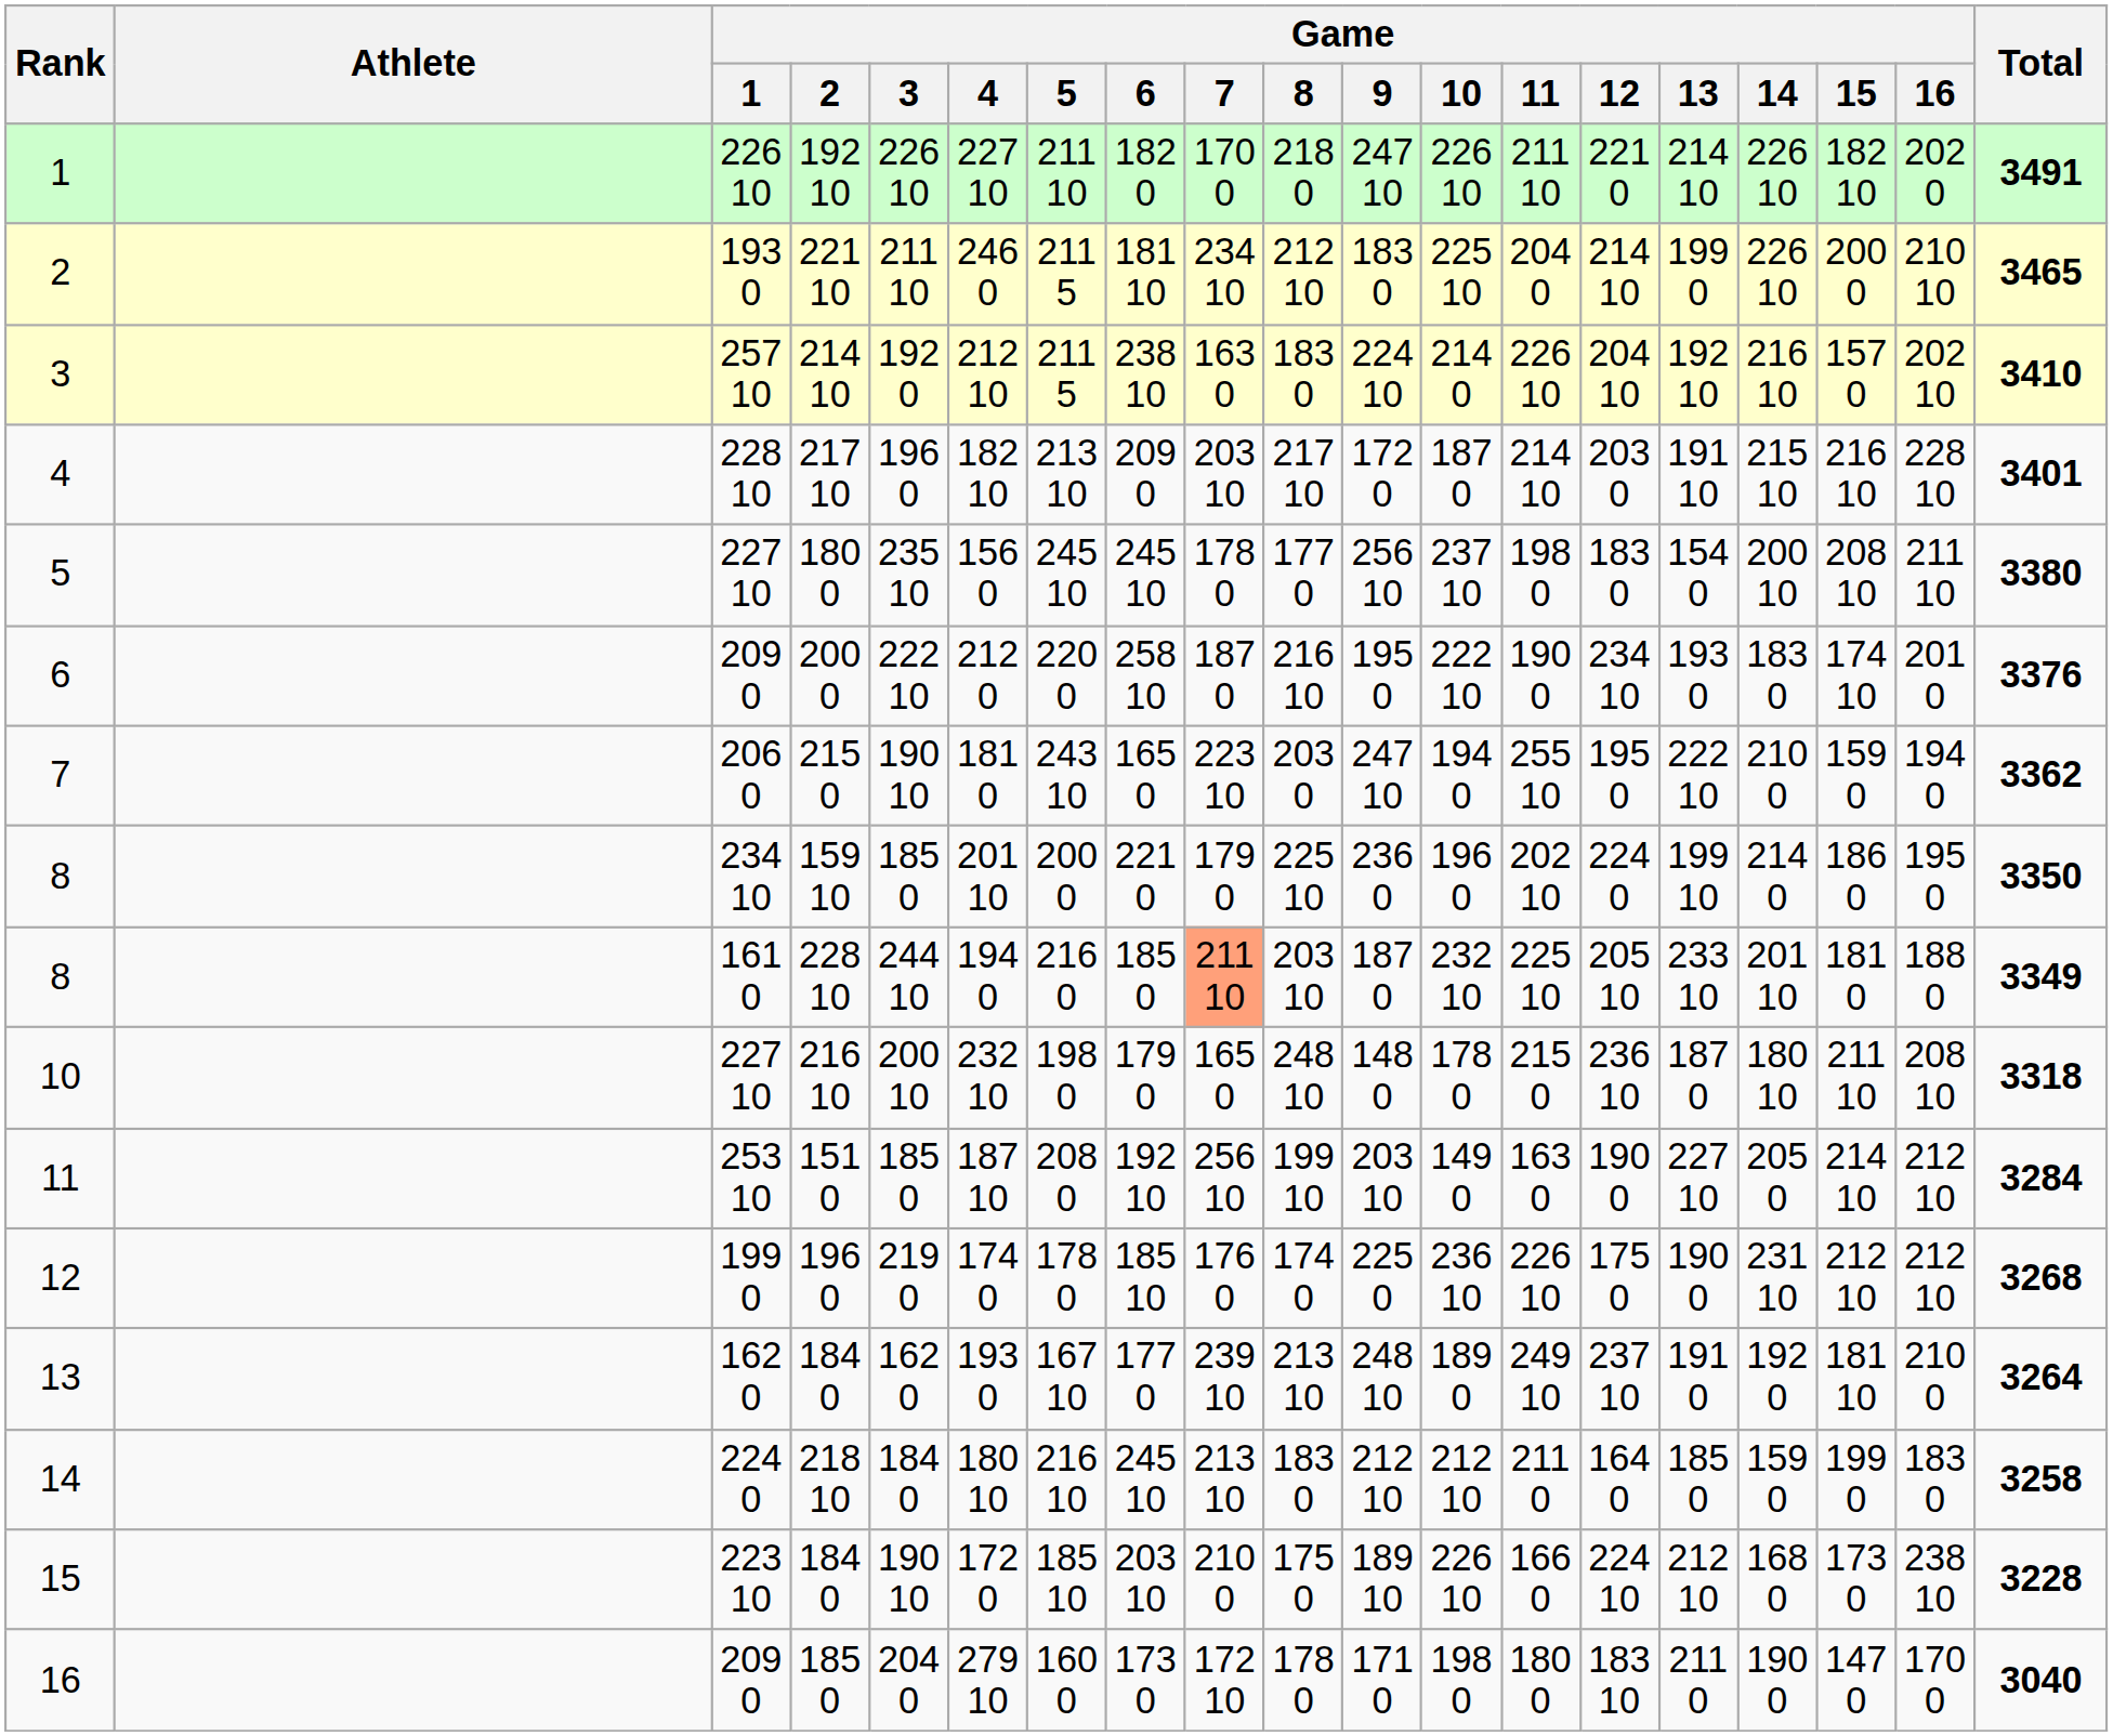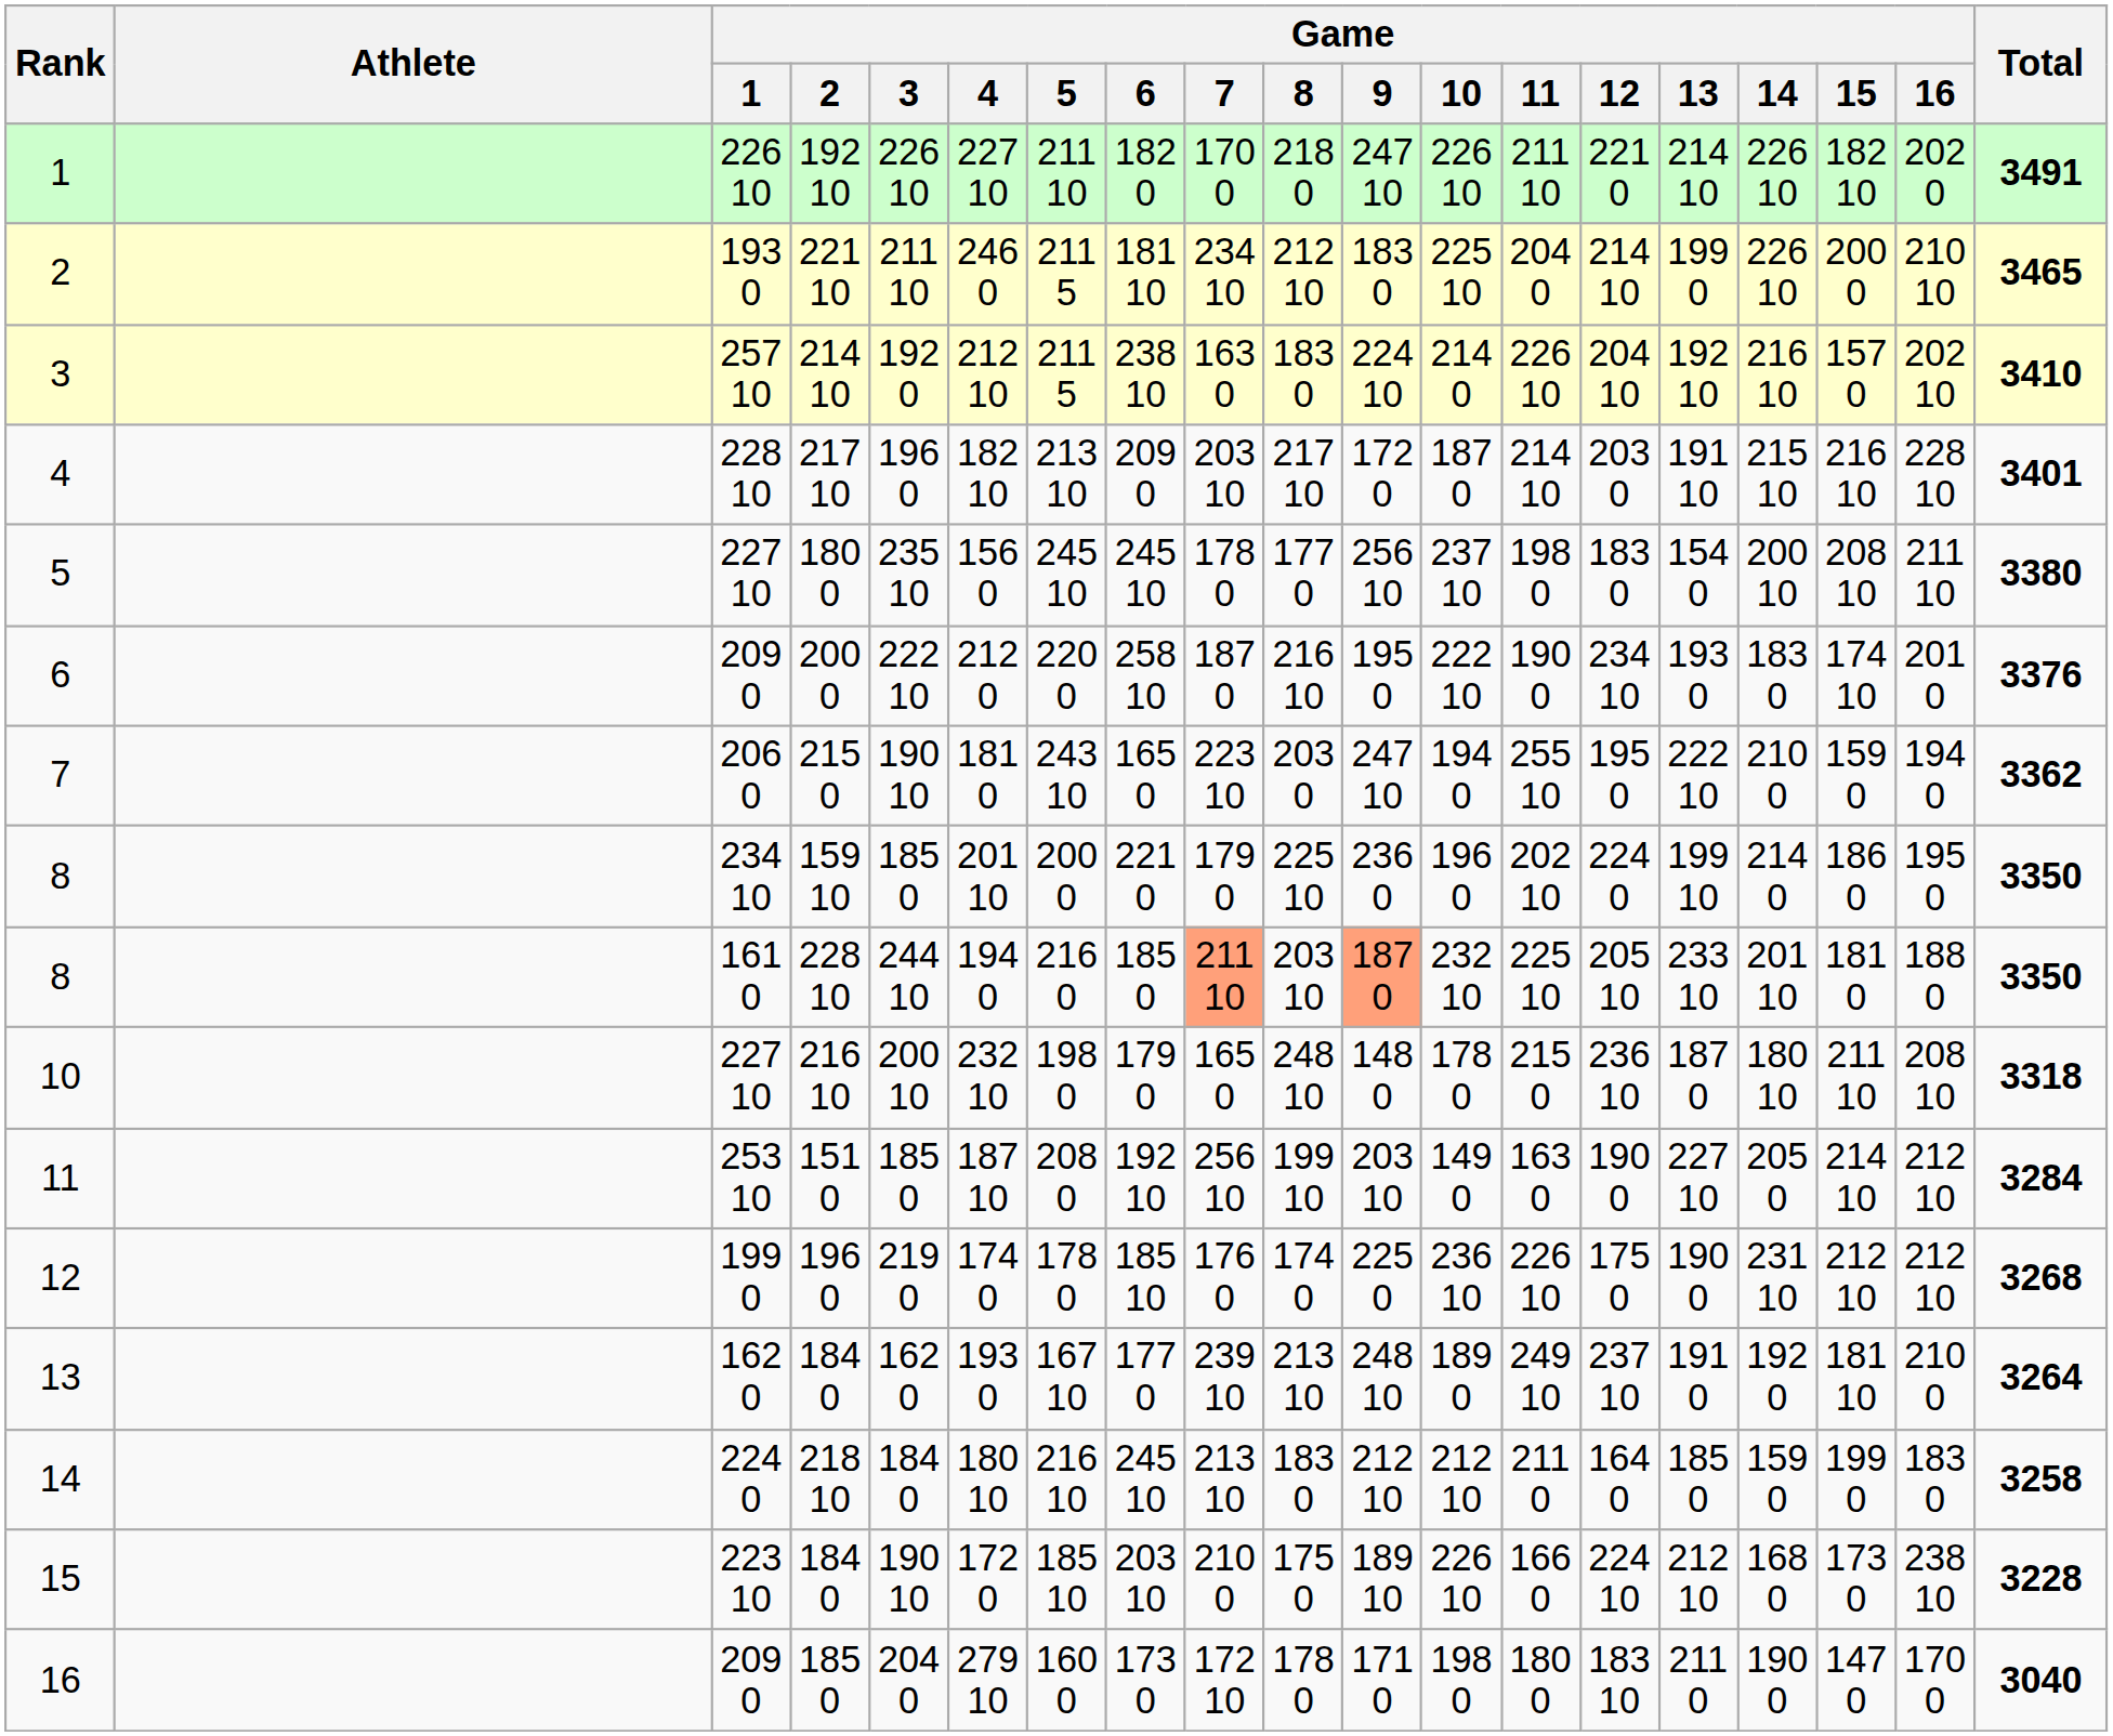8 / 228 10 | Game / 9: no background -> lightsalmon background
8 / 228 10 | Total: 3349 -> 3350
